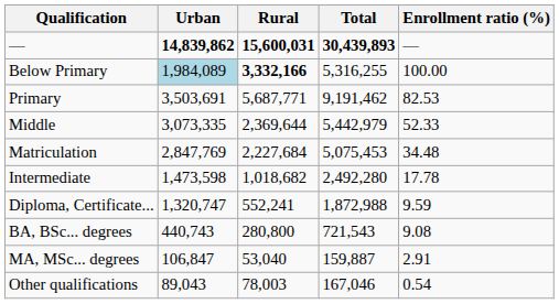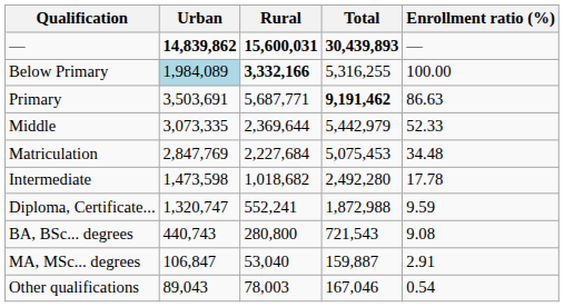Primary | Total: normal -> bold
Primary | Enrollment ratio (%): 82.53 -> 86.63
